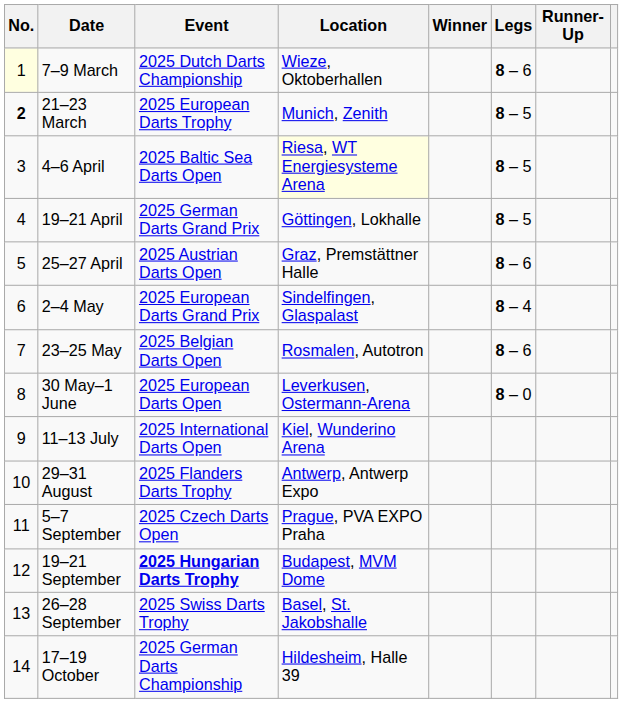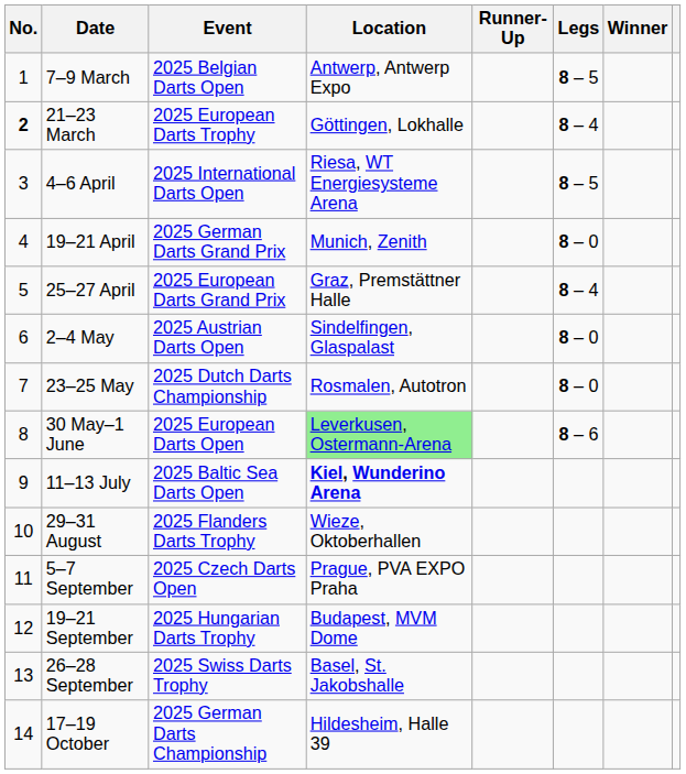columns swapped: Winner <-> Runner-Up
7–9 March | No.: lightyellow background -> no background
7–9 March | Event: 2025 Dutch Darts Championship -> 2025 Belgian Darts Open
7–9 March | Location: Wieze, Oktoberhallen -> Antwerp, Antwerp Expo
7–9 March | Legs: 8 – 6 -> 8 – 5
21–23 March | Location: Munich, Zenith -> Göttingen, Lokhalle
21–23 March | Legs: 8 – 5 -> 8 – 4
4–6 April | Event: 2025 Baltic Sea Darts Open -> 2025 International Darts Open
4–6 April | Location: lightyellow background -> no background
19–21 April | Location: Göttingen, Lokhalle -> Munich, Zenith
19–21 April | Legs: 8 – 5 -> 8 – 0
25–27 April | Event: 2025 Austrian Darts Open -> 2025 European Darts Grand Prix
25–27 April | Legs: 8 – 6 -> 8 – 4
2–4 May | Event: 2025 European Darts Grand Prix -> 2025 Austrian Darts Open
2–4 May | Legs: 8 – 4 -> 8 – 0
23–25 May | Event: 2025 Belgian Darts Open -> 2025 Dutch Darts Championship
23–25 May | Legs: 8 – 6 -> 8 – 0
30 May–1 June | Location: no background -> lightgreen background
30 May–1 June | Legs: 8 – 0 -> 8 – 6
11–13 July | Event: 2025 International Darts Open -> 2025 Baltic Sea Darts Open
11–13 July | Location: normal -> bold
29–31 August | Location: Antwerp, Antwerp Expo -> Wieze, Oktoberhallen
19–21 September | Event: bold -> normal
